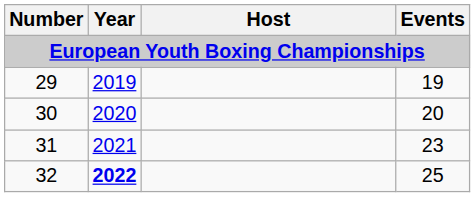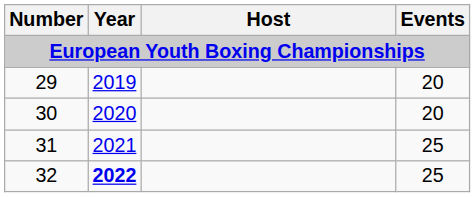29 | Events: 19 -> 20
31 | Events: 23 -> 25
